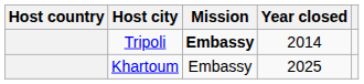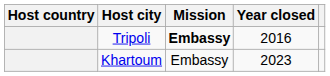Tripoli | Year closed: 2014 -> 2016
Khartoum | Year closed: 2025 -> 2023
